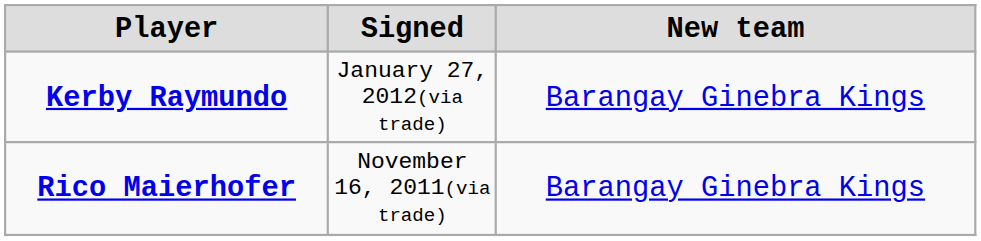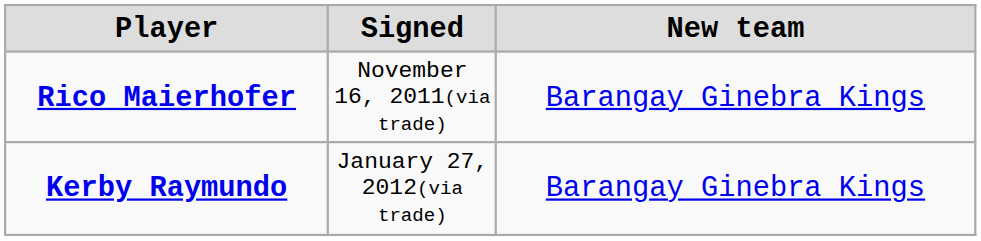rows swapped: Rico Maierhofer <-> Kerby Raymundo
